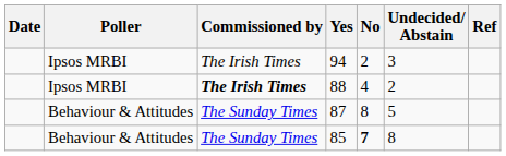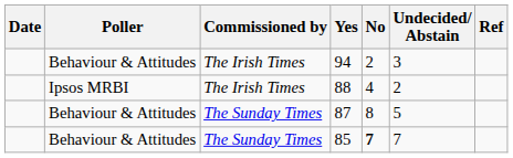94 | Poller: Ipsos MRBI -> Behaviour & Attitudes
88 | Commissioned by: bold -> normal
85 | Undecided/ Abstain: 8 -> 7
